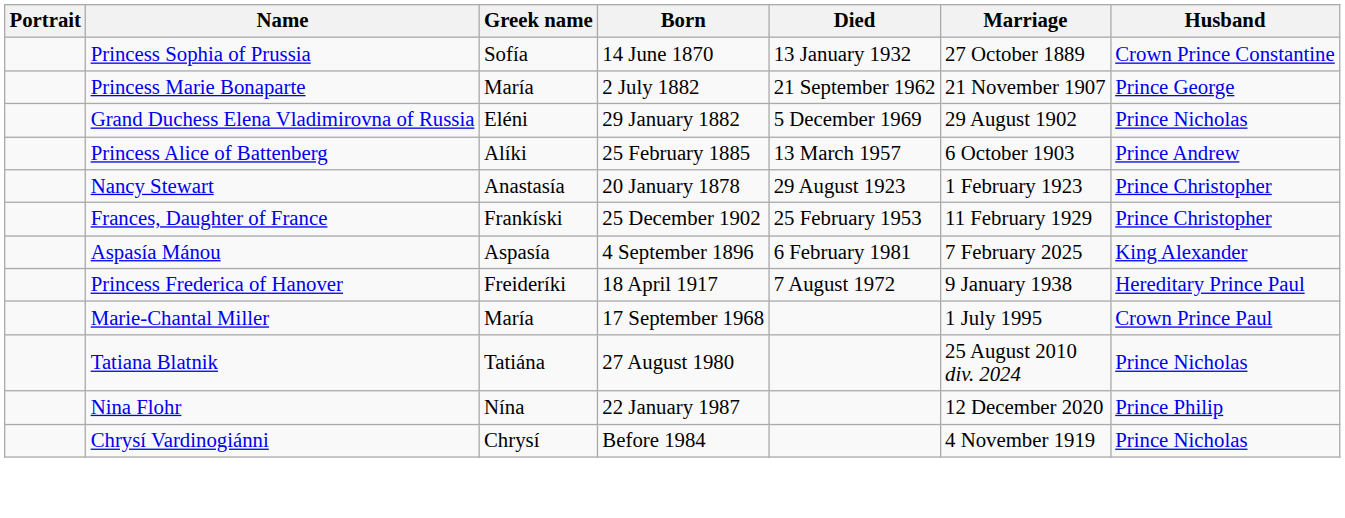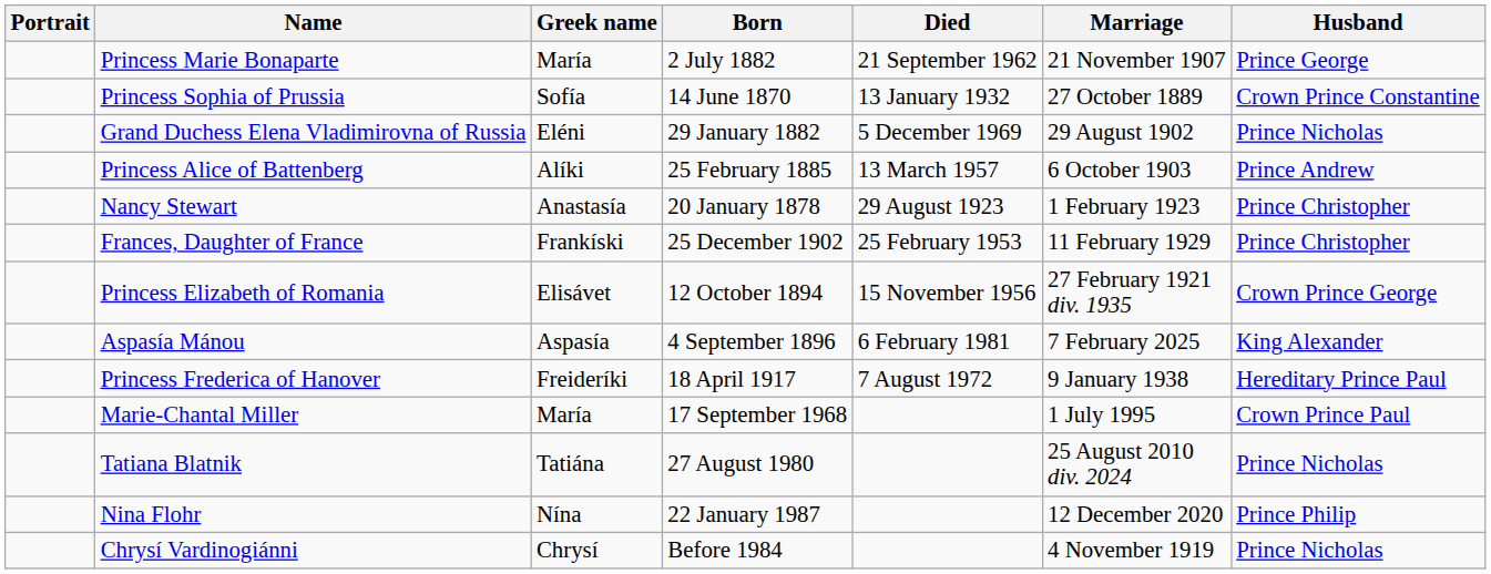rows swapped: Princess Sophia of Prussia <-> Princess Marie Bonaparte
+ row: Princess Elizabeth of Romania | Elisávet | 12 October 1894 | 15 November 1956 | 27 February 1921 div. 1935 | Crown Prince George
